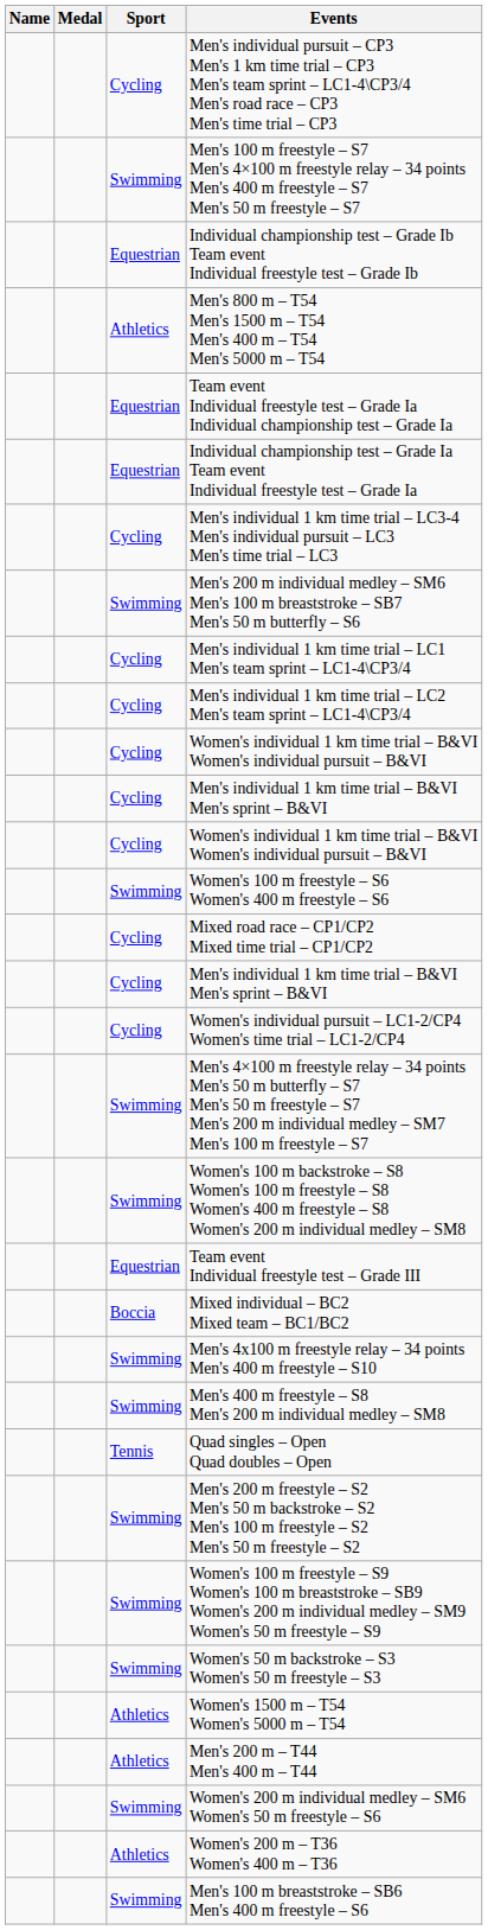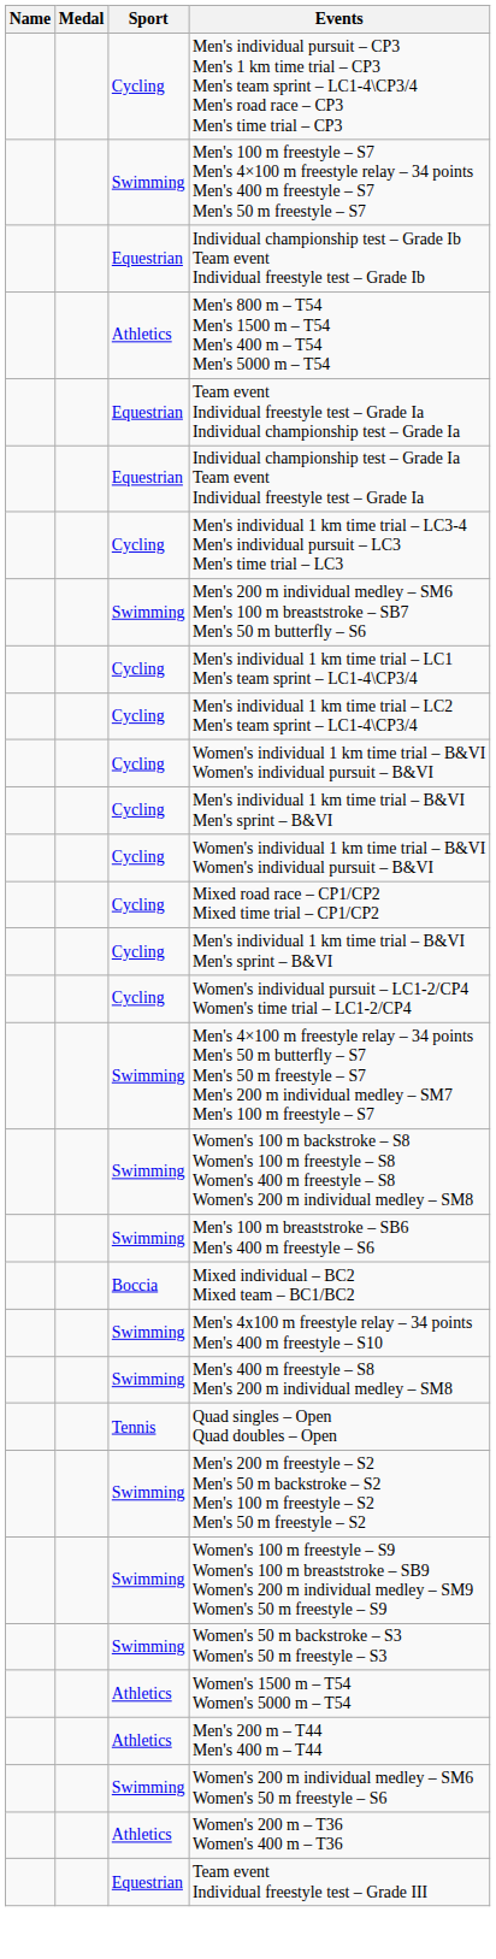- row: Swimming | Women's 100 m freestyle – S6 Women's 400 m freestyle – S6
rows swapped: Team event Individual freestyle test – Grade III <-> Men's 100 m breaststroke – SB6 Men's 400 m freestyle – S6
